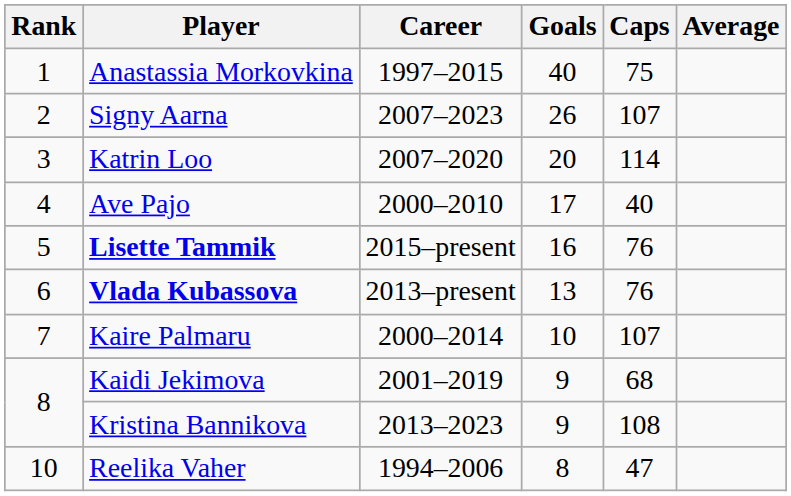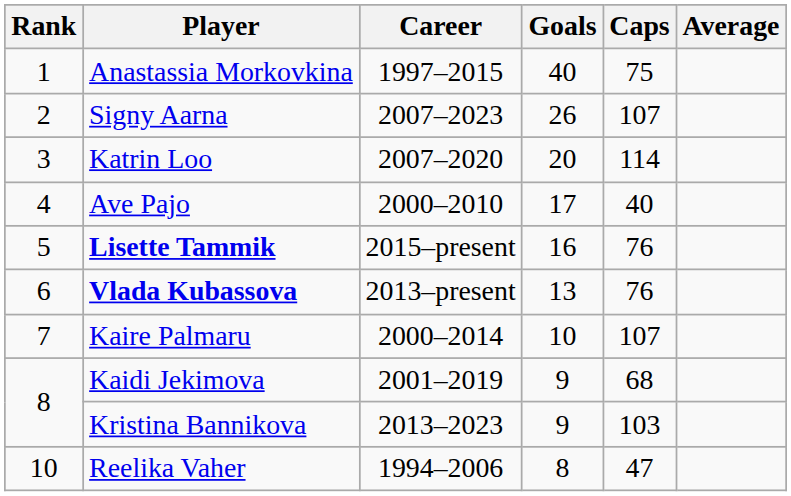Kristina Bannikova | Caps: 108 -> 103
